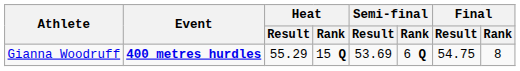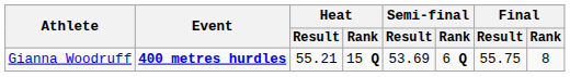Gianna Woodruff | Heat / Result: 55.29 -> 55.21
Gianna Woodruff | Final / Result: 54.75 -> 55.75
